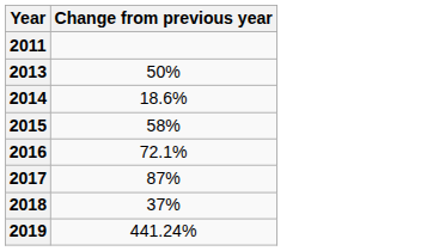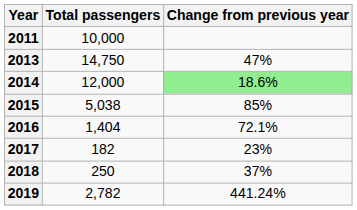+ column: Total passengers | 10,000 | 14,750 | 12,000 | 5,038 | 1,404 | 182 | 250 | 2,782
2013 | Change from previous year: 50% -> 47%
2014 | Change from previous year: no background -> lightgreen background
2015 | Change from previous year: 58% -> 85%
2017 | Change from previous year: 87% -> 23%
